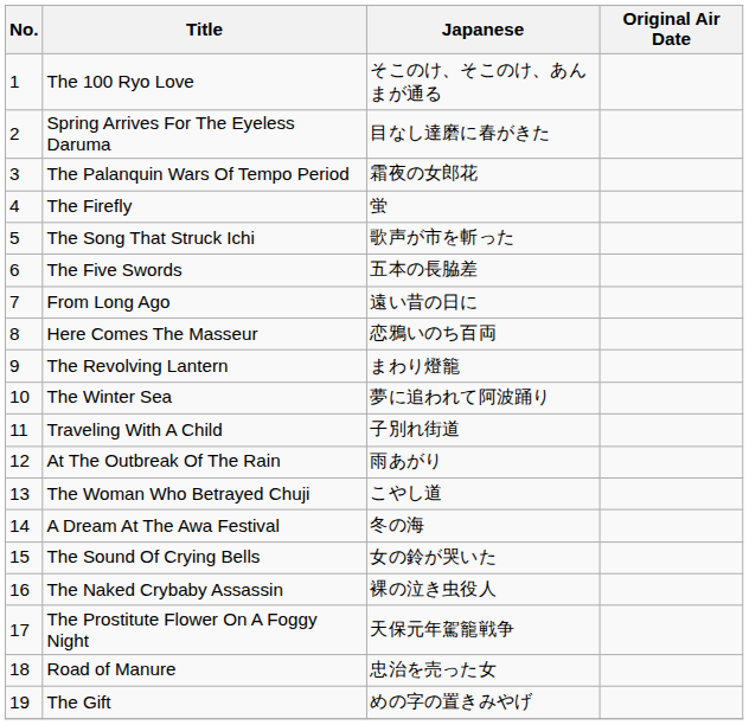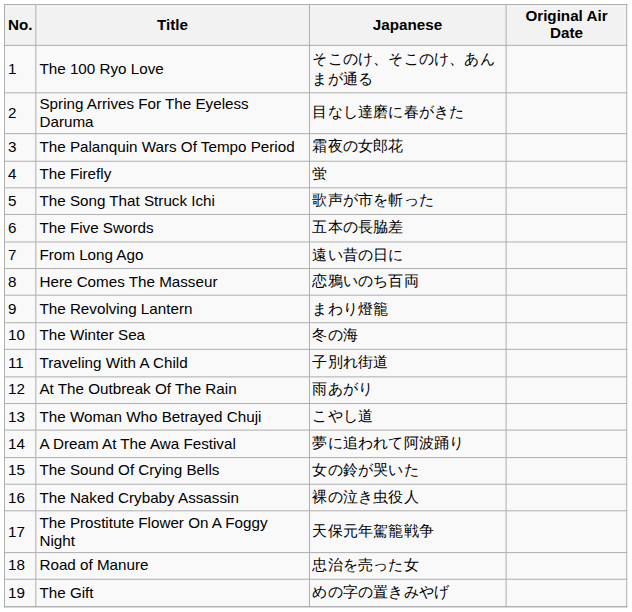The Winter Sea | Japanese: 夢に追われて阿波踊り -> 冬の海
A Dream At The Awa Festival | Japanese: 冬の海 -> 夢に追われて阿波踊り
